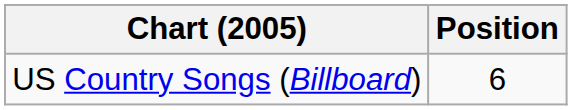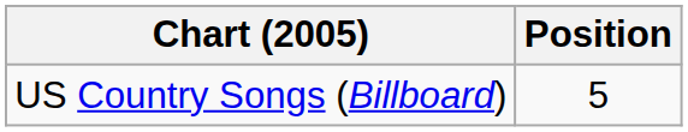US Country Songs (Billboard) | Position: 6 -> 5
